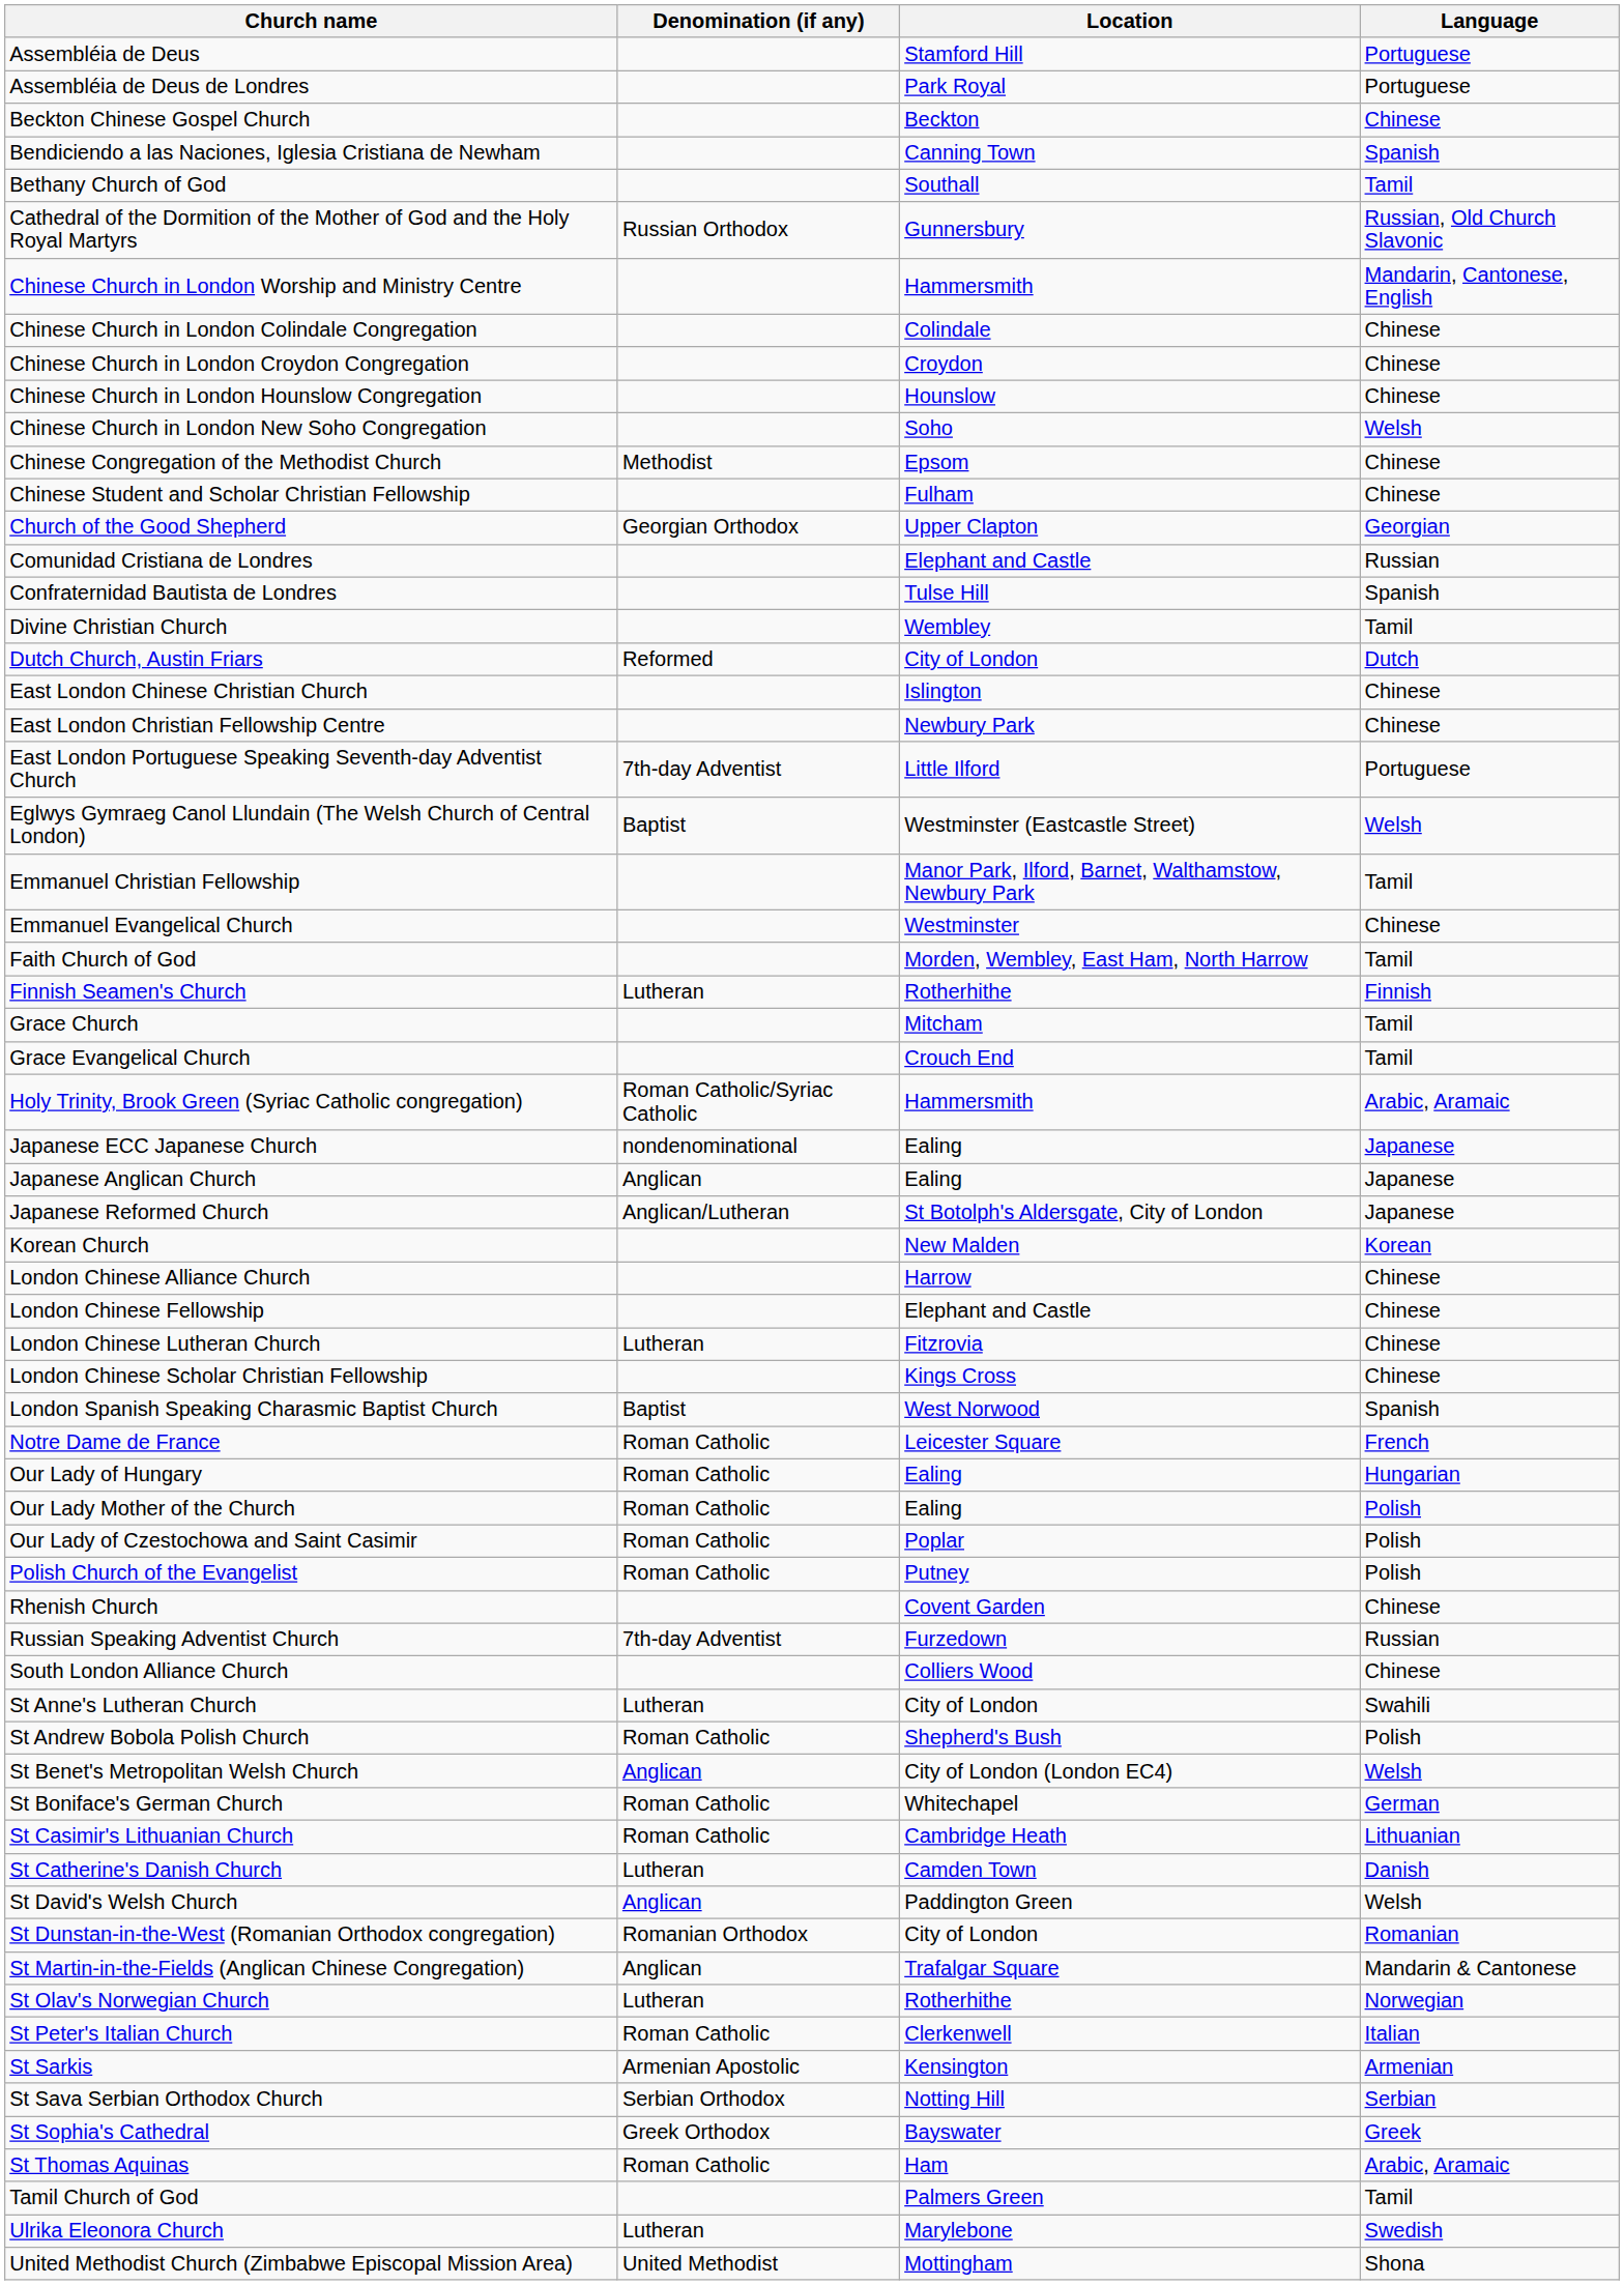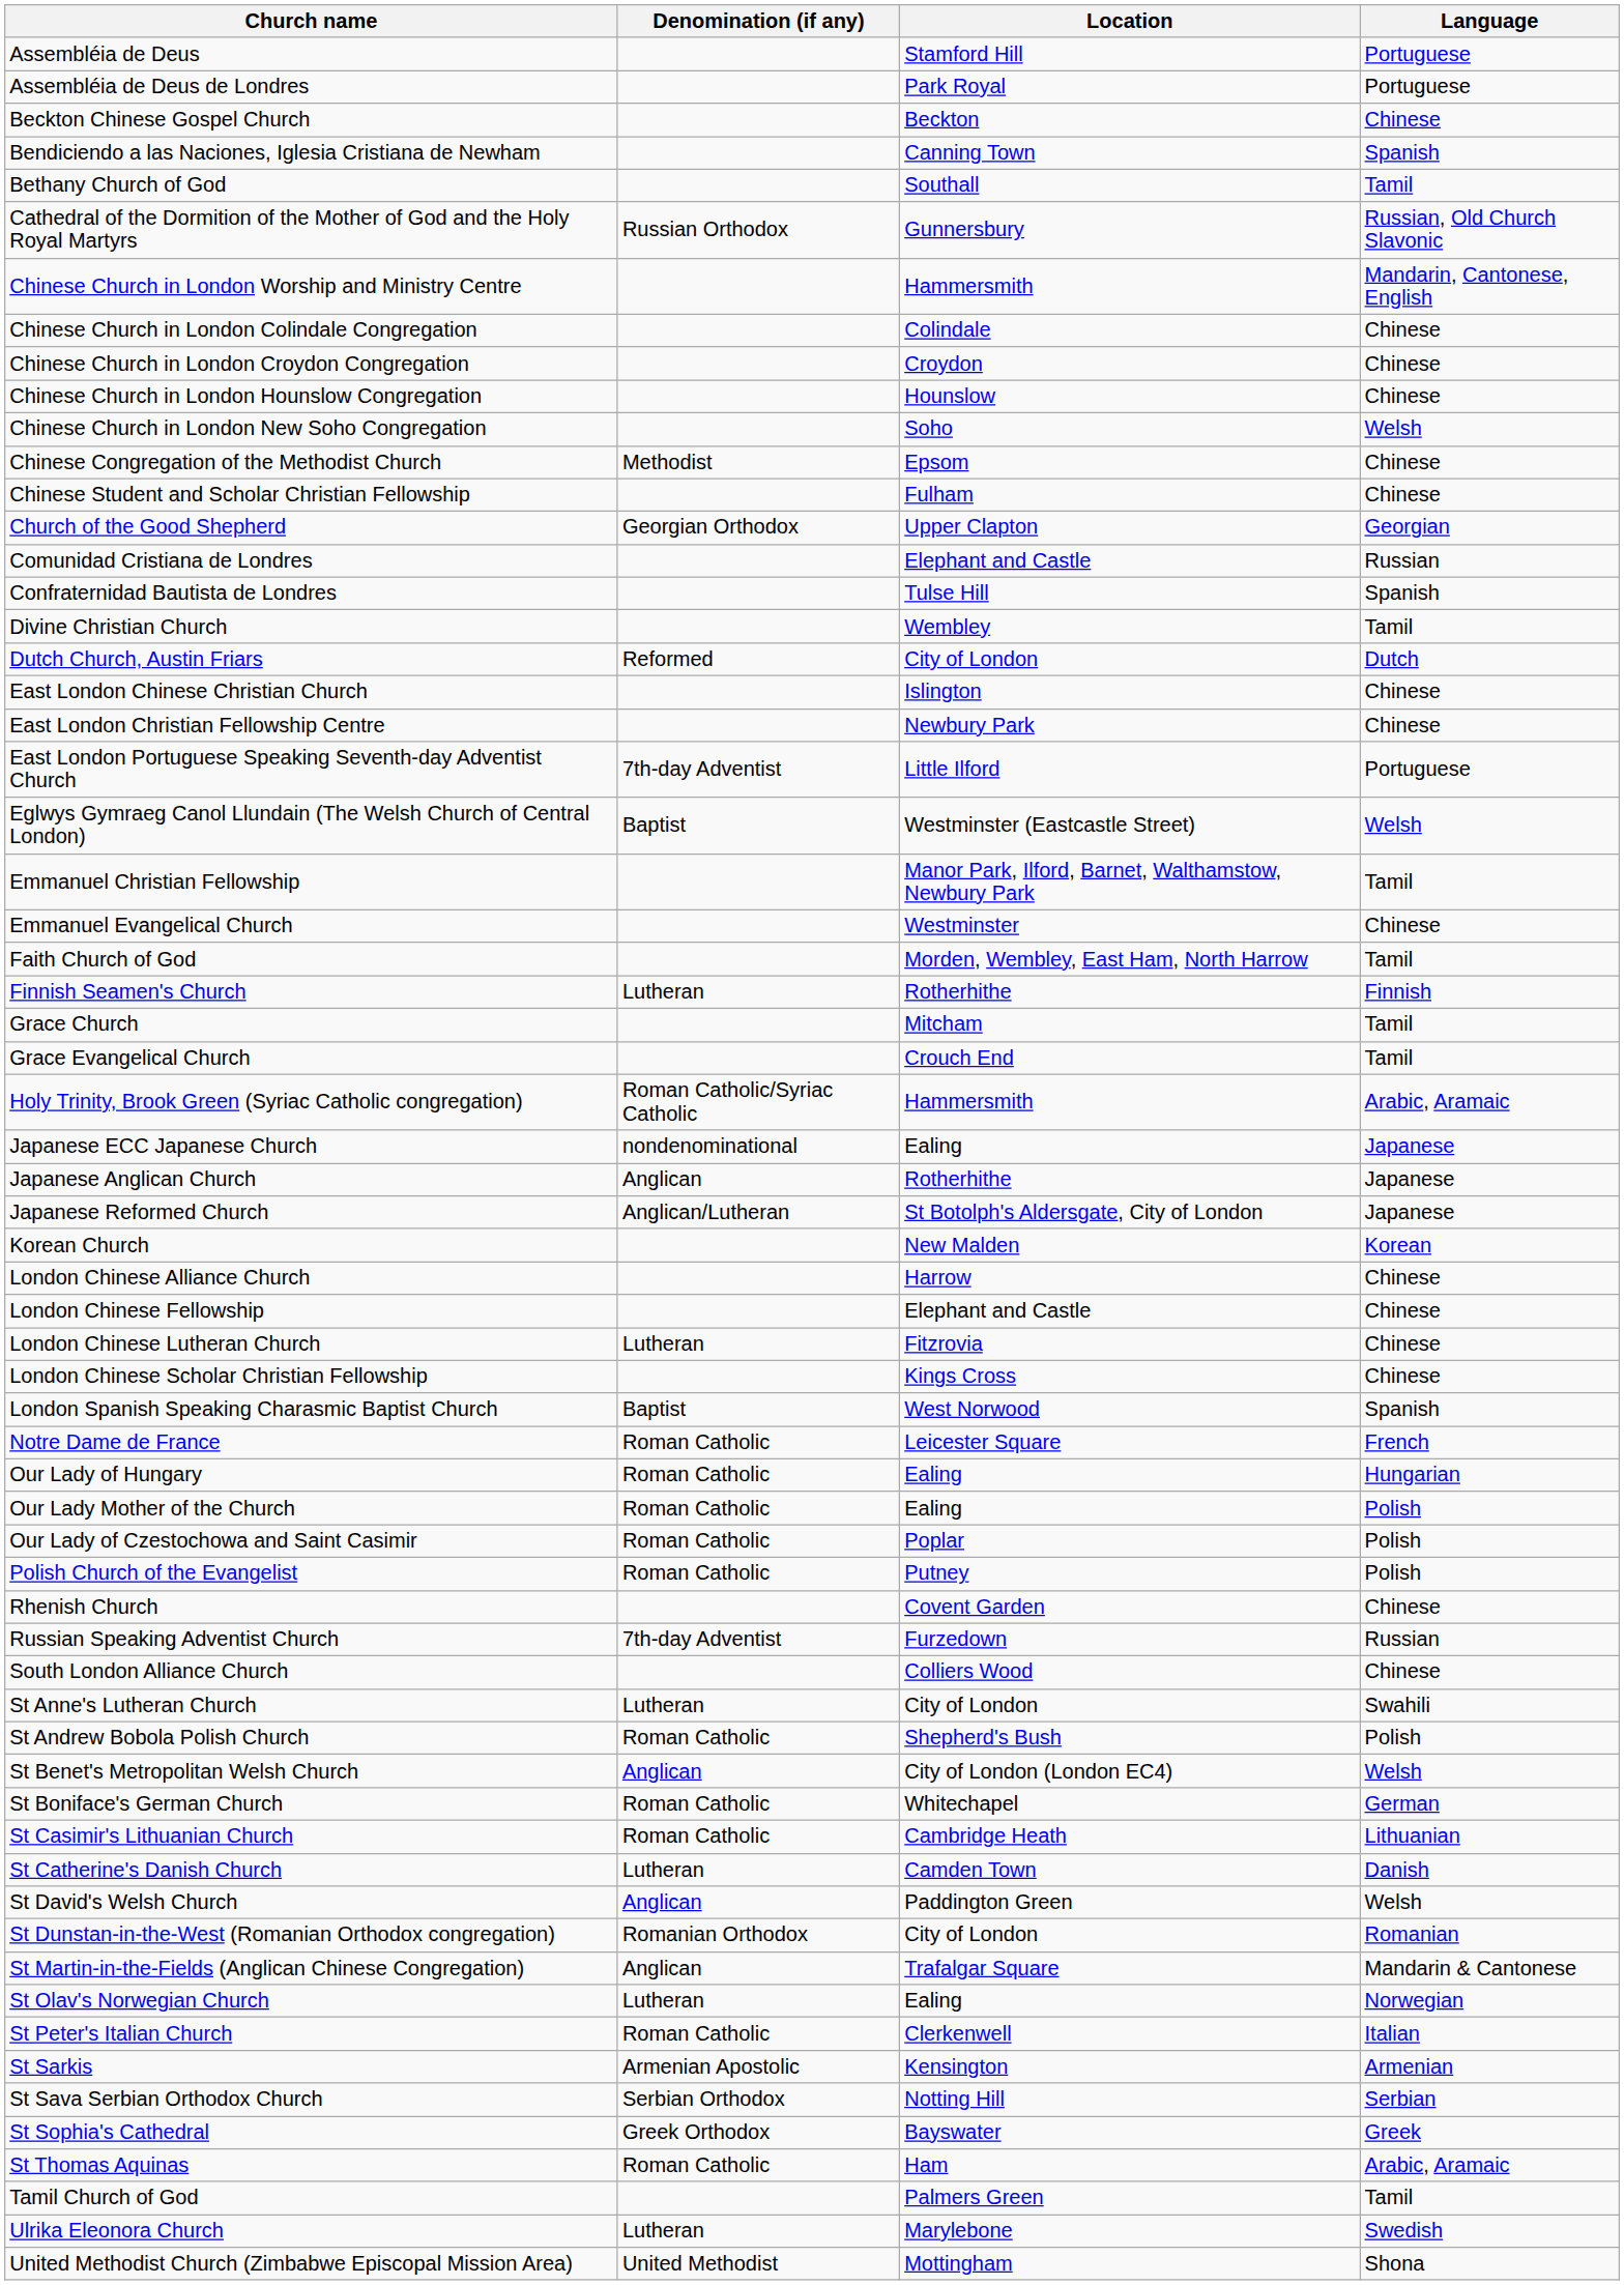Japanese Anglican Church | Location: Ealing -> Rotherhithe
St Olav's Norwegian Church | Location: Rotherhithe -> Ealing
